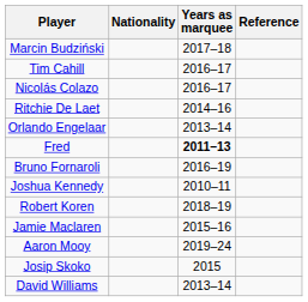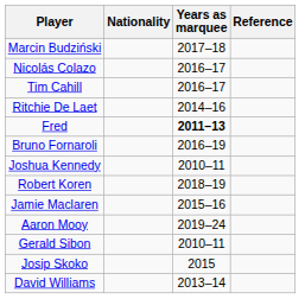rows swapped: Tim Cahill <-> Nicolás Colazo
- row: Orlando Engelaar | 2013–14
+ row: Gerald Sibon | 2010–11
